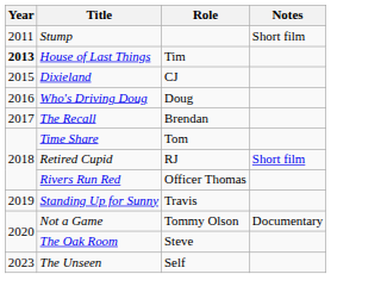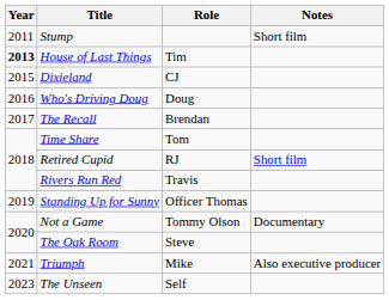Rivers Run Red | Role: Officer Thomas -> Travis
Standing Up for Sunny | Role: Travis -> Officer Thomas
+ row: 2021 | Triumph | Mike | Also executive producer
